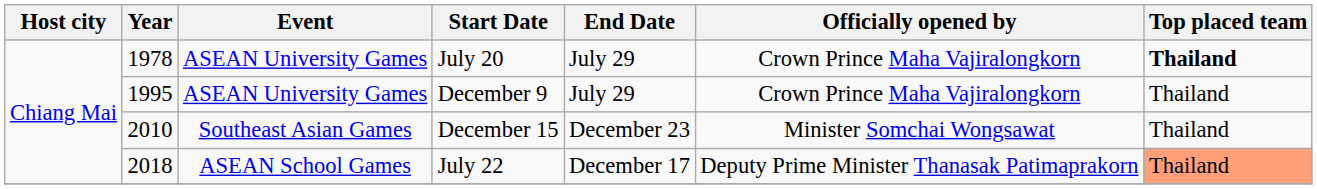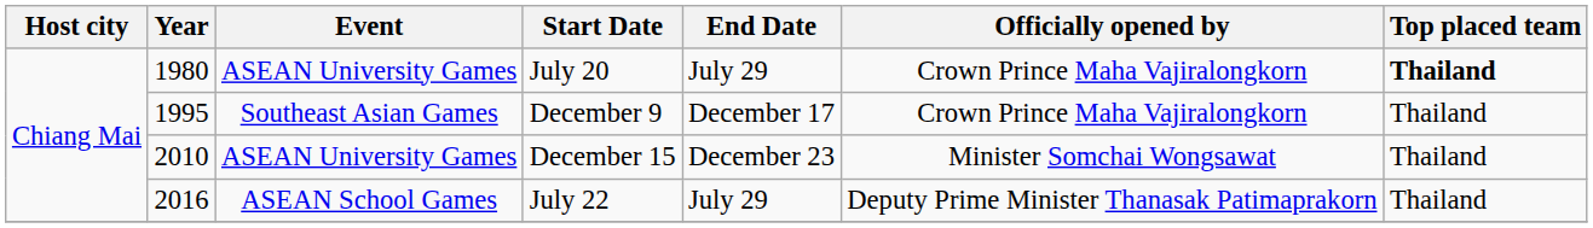July 20 | Year: 1978 -> 1980
December 9 | Event: ASEAN University Games -> Southeast Asian Games
December 9 | End Date: July 29 -> December 17
December 15 | Event: Southeast Asian Games -> ASEAN University Games
July 22 | Year: 2018 -> 2016
July 22 | End Date: December 17 -> July 29
July 22 | Top placed team: lightsalmon background -> no background
